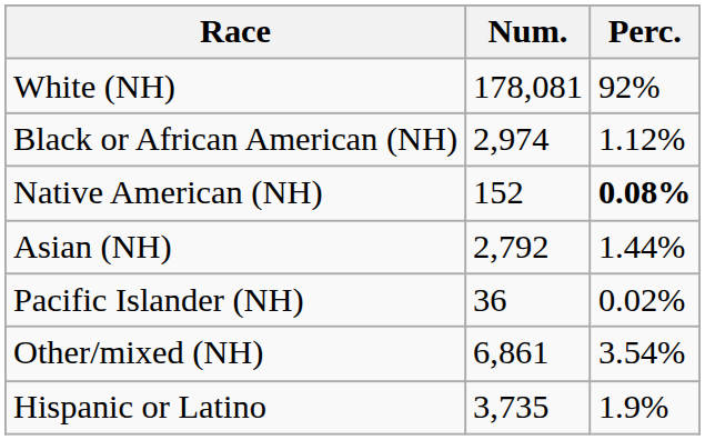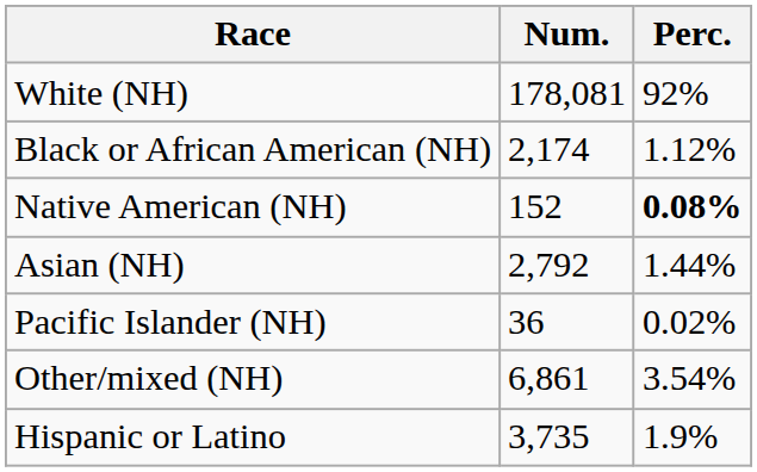Black or African American (NH) | Num.: 2,974 -> 2,174
